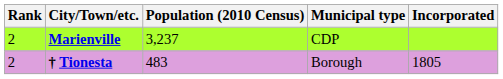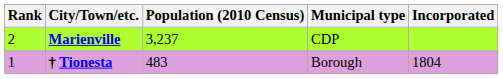† Tionesta | Rank: 2 -> 1
† Tionesta | Incorporated: 1805 -> 1804
